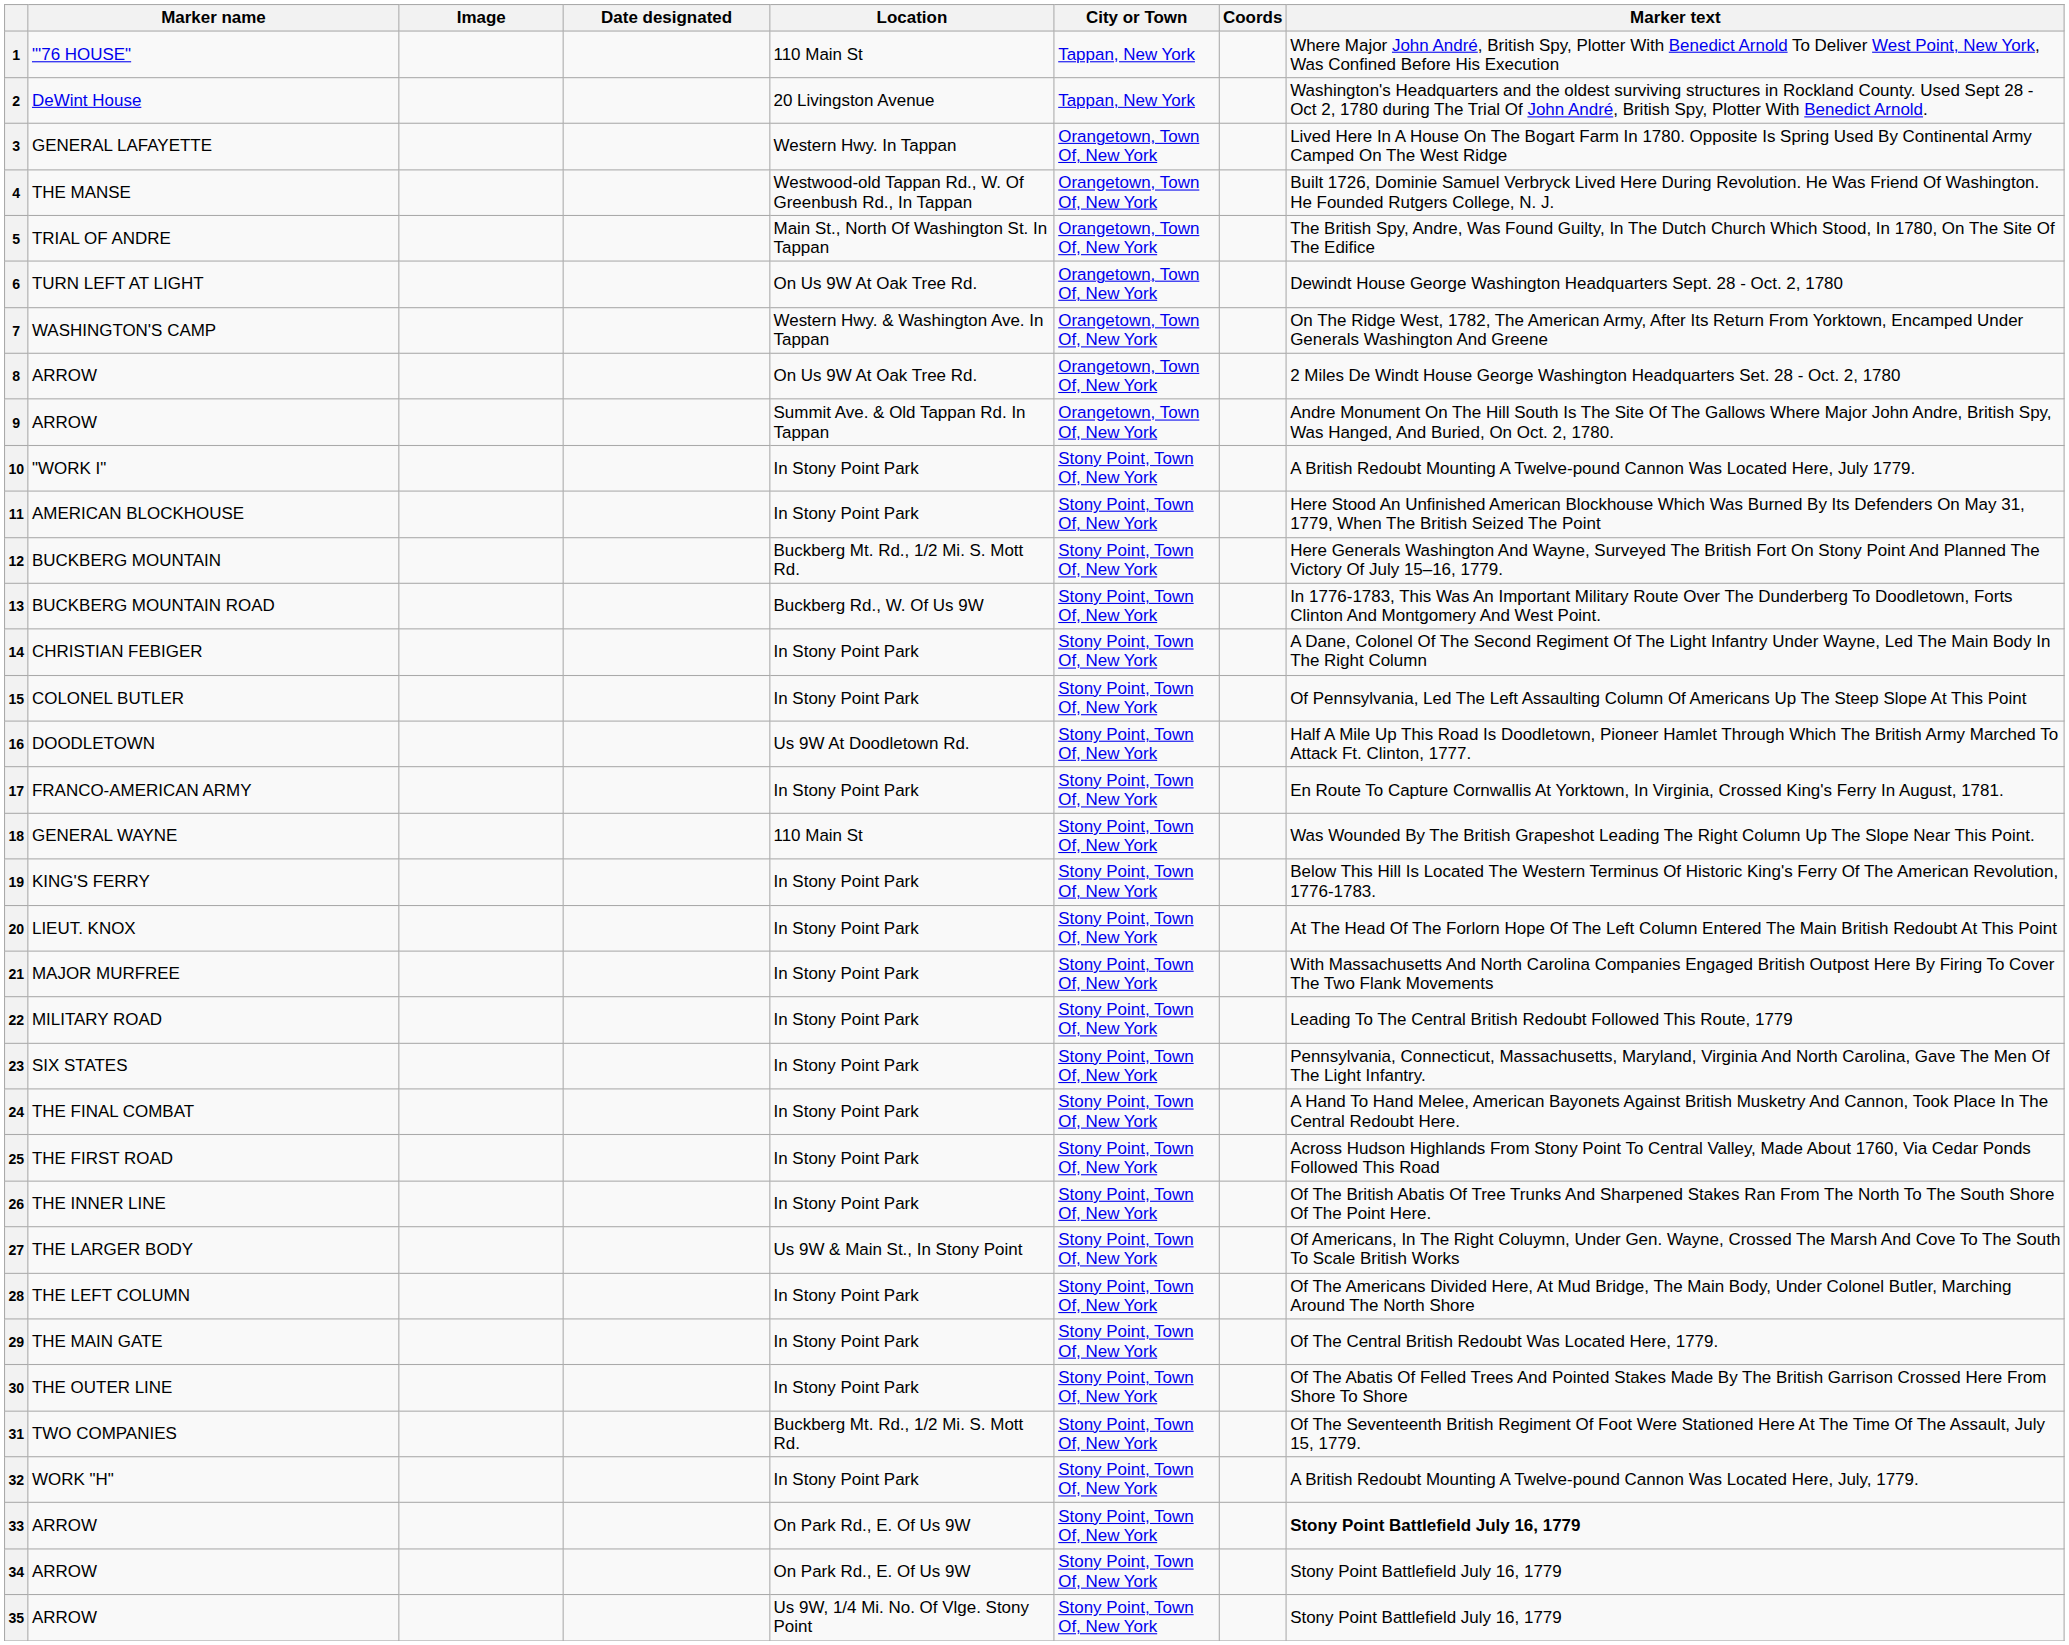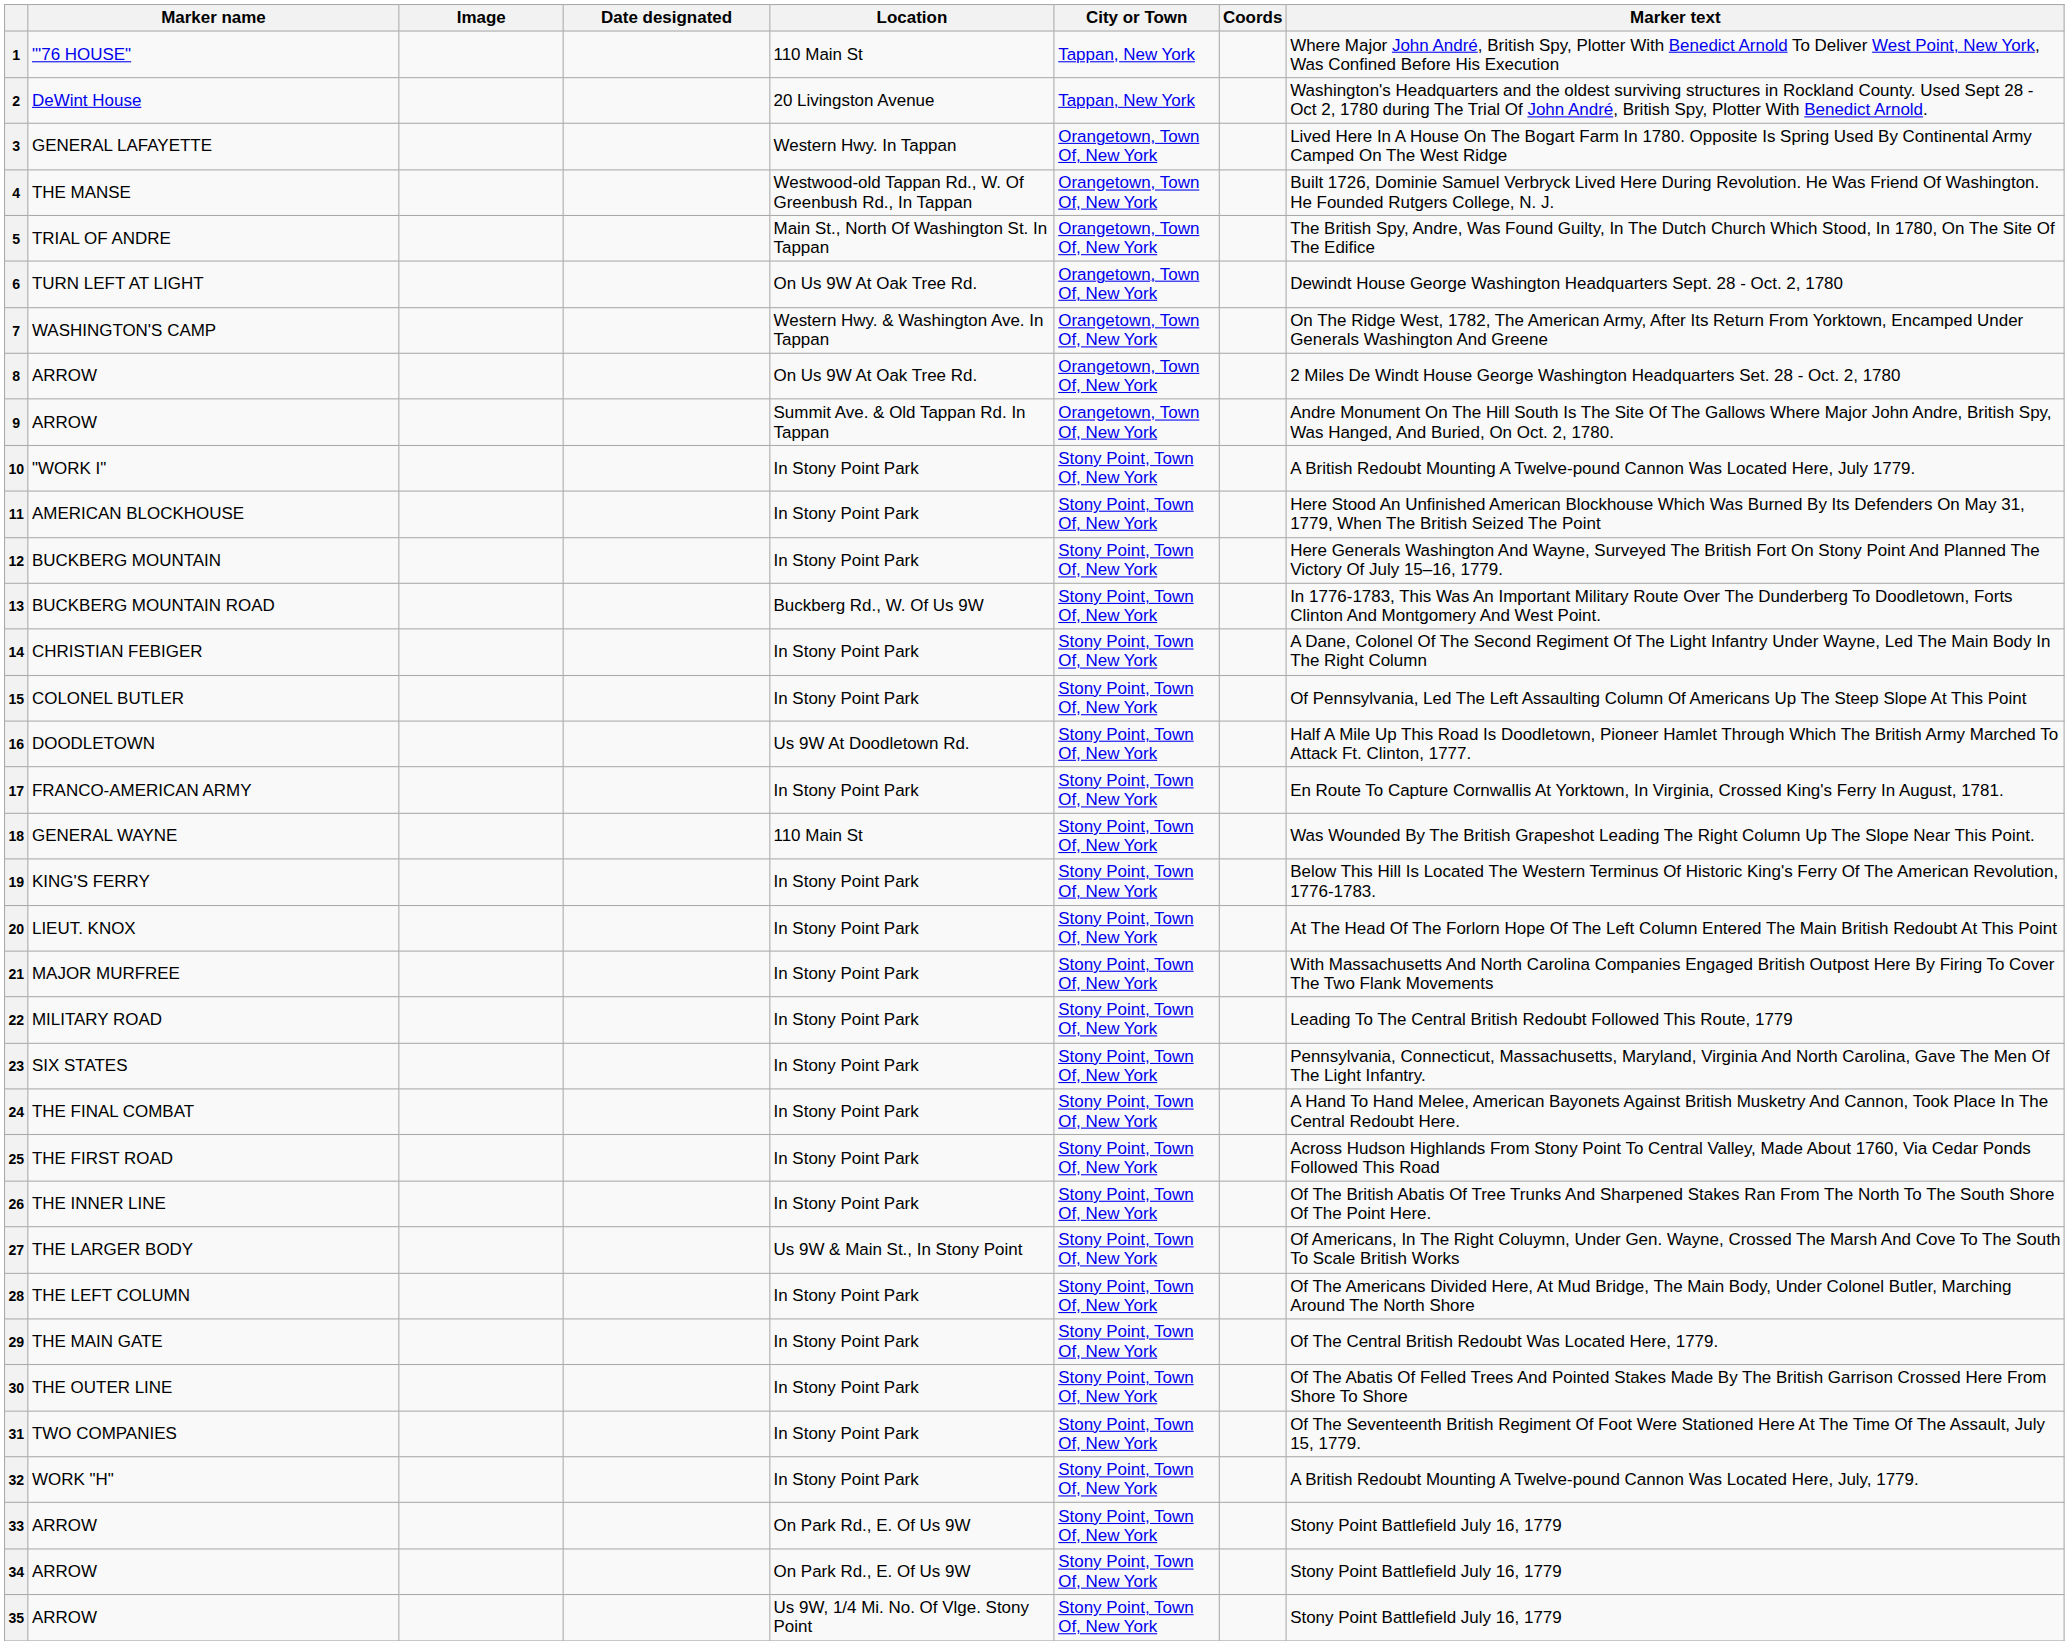12 | Location: Buckberg Mt. Rd., 1/2 Mi. S. Mott Rd. -> In Stony Point Park
31 | Location: Buckberg Mt. Rd., 1/2 Mi. S. Mott Rd. -> In Stony Point Park
33 | Marker text: bold -> normal
